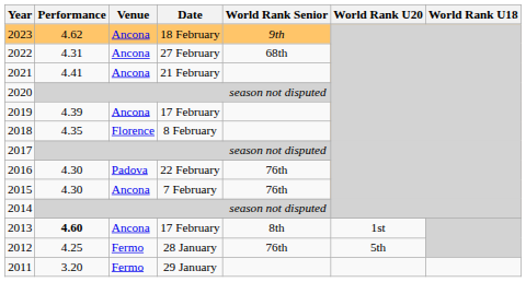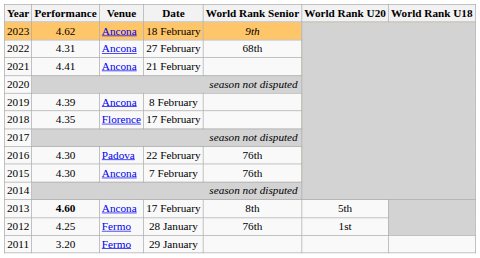2019 | Date: 17 February -> 8 February
2018 | Date: 8 February -> 17 February
2013 | World Rank U20: 1st -> 5th
2012 | World Rank U20: 5th -> 1st
